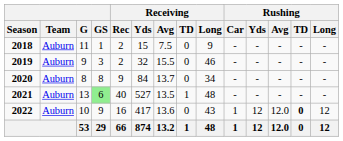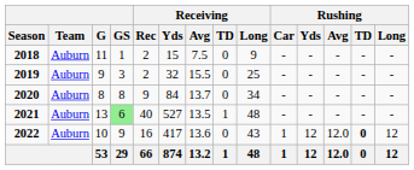2019 | Receiving / Long: 46 -> 25
